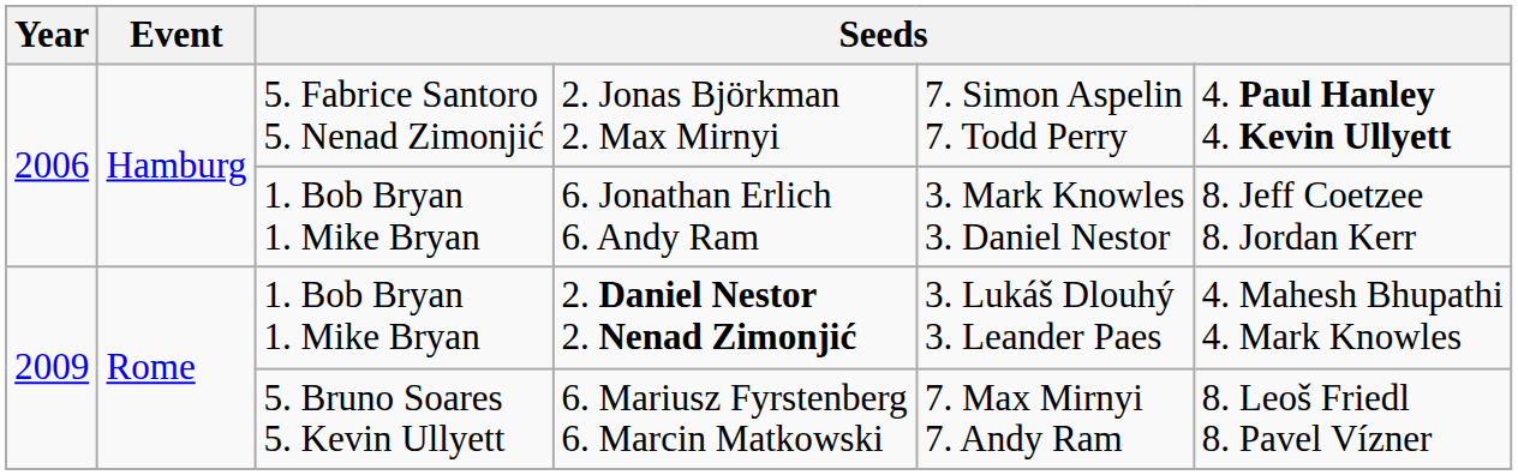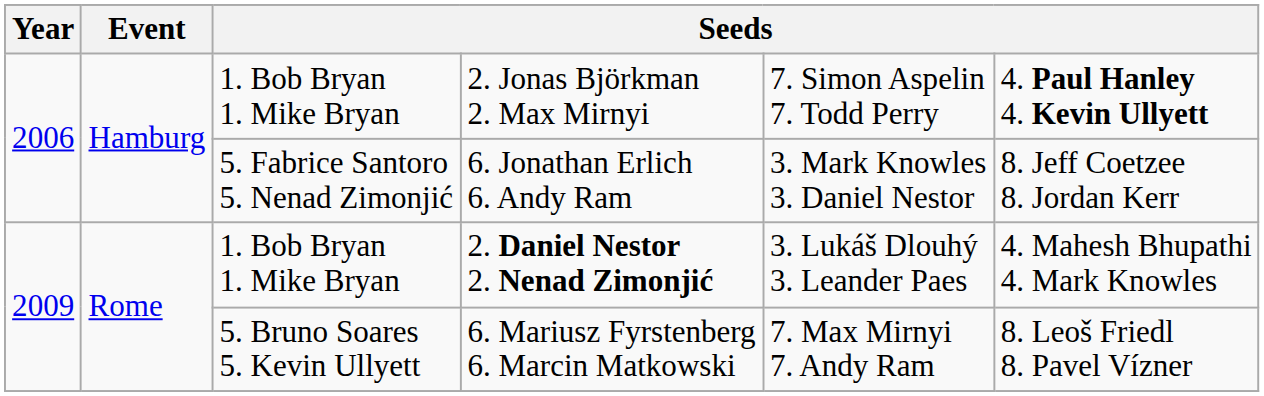2. Jonas Björkman 2. Max Mirnyi | column 3: 5. Fabrice Santoro 5. Nenad Zimonjić -> 1. Bob Bryan 1. Mike Bryan
6. Jonathan Erlich 6. Andy Ram | column 3: 1. Bob Bryan 1. Mike Bryan -> 5. Fabrice Santoro 5. Nenad Zimonjić
